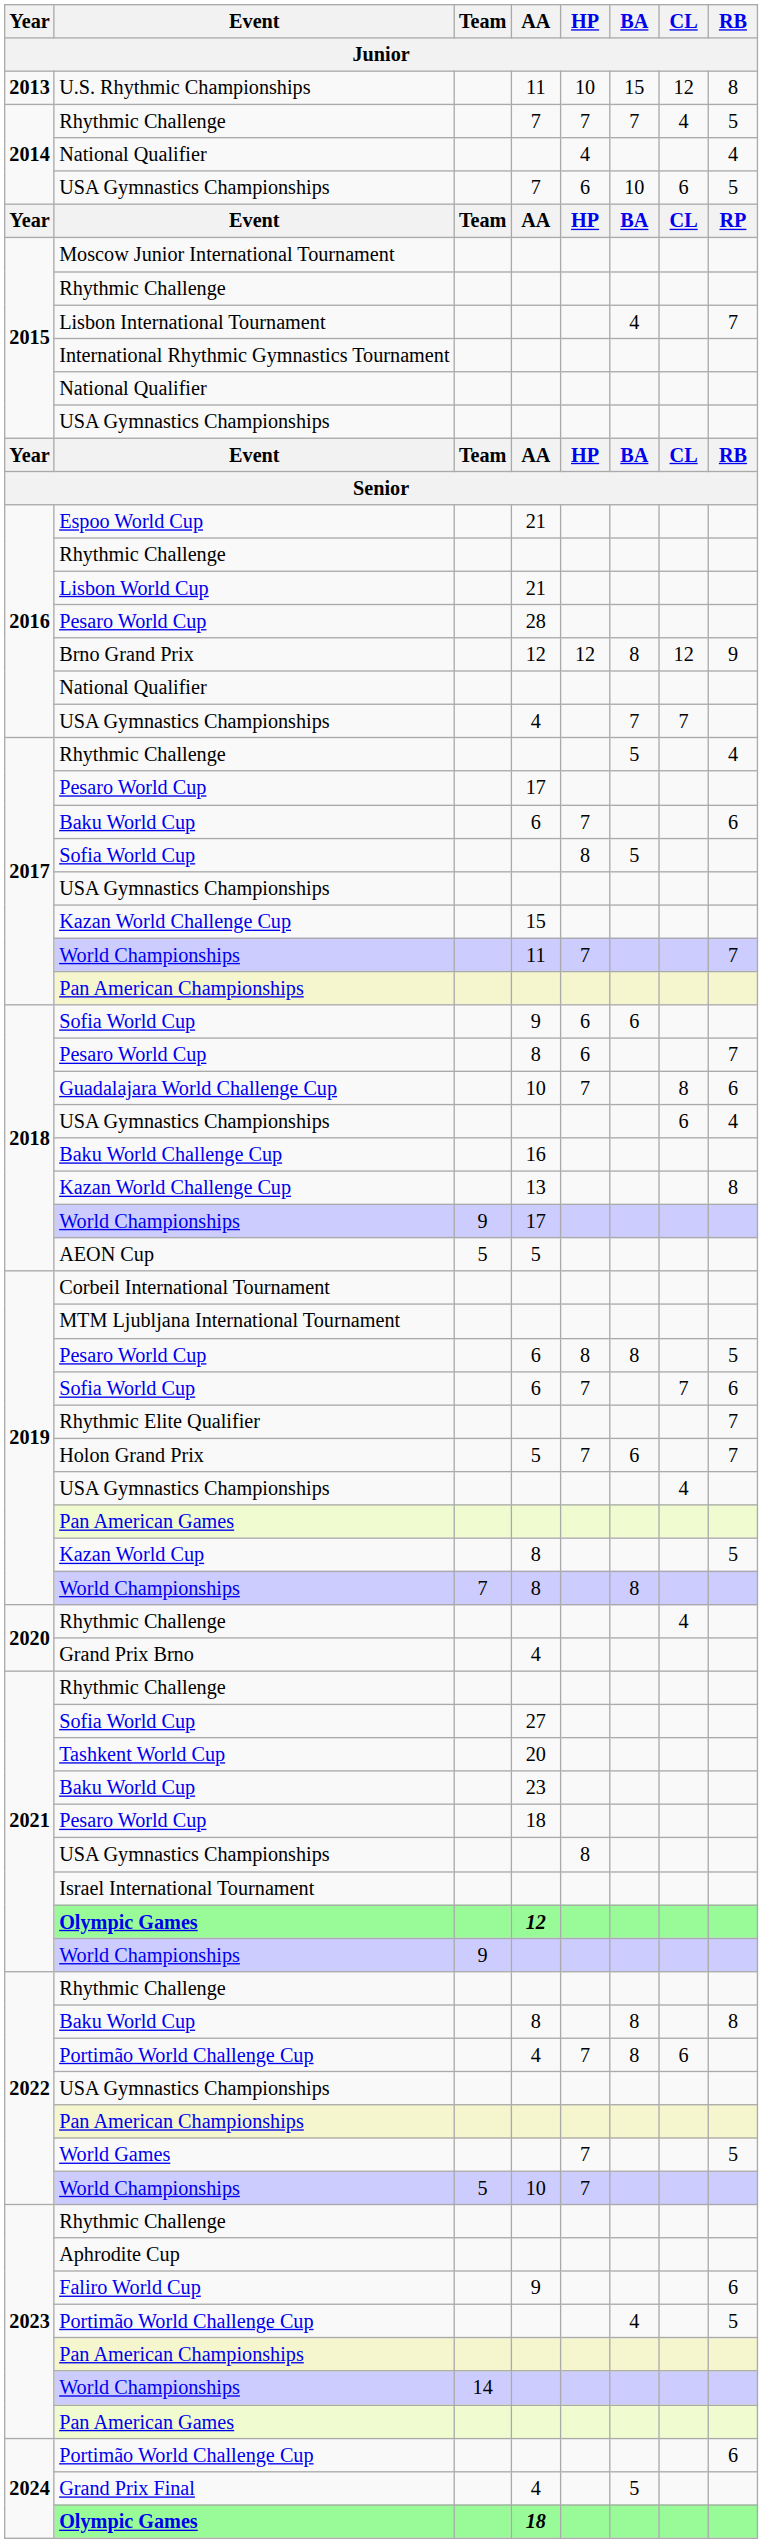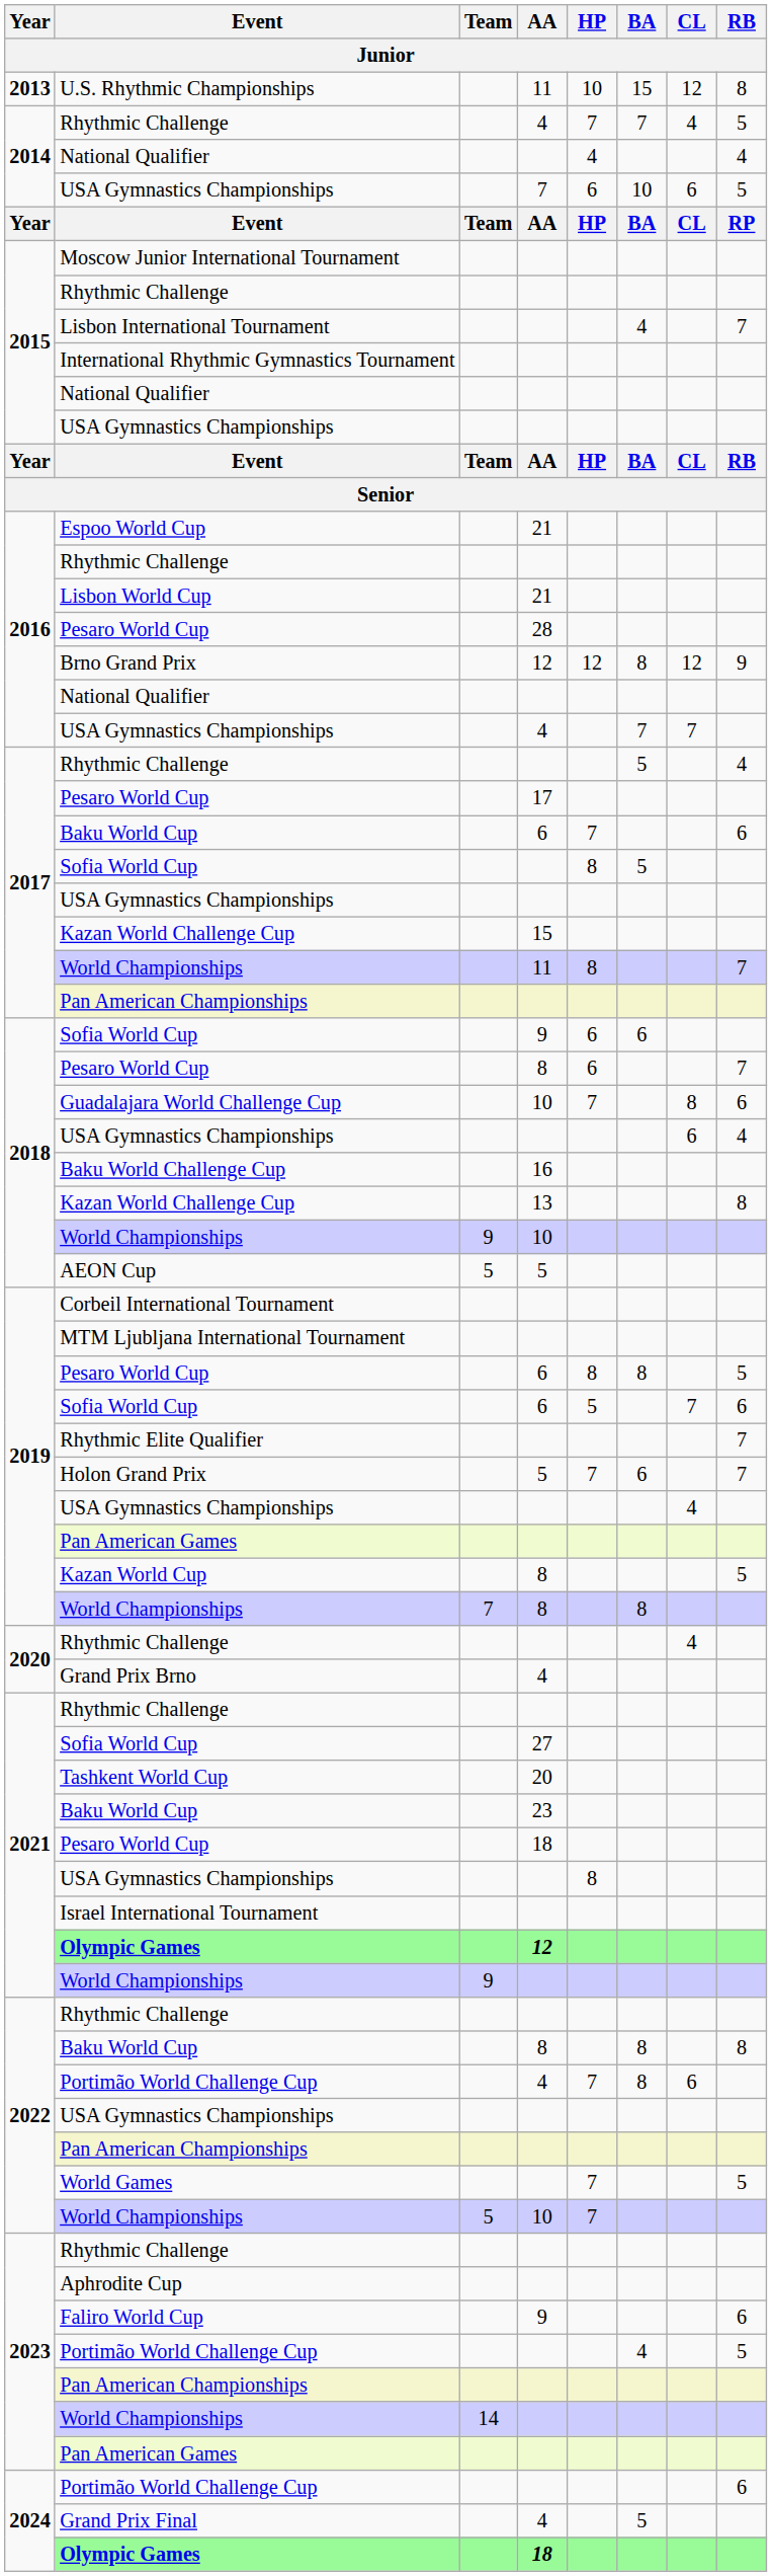2014 / Rhythmic Challenge | AA: 7 -> 4
2017 / World Championships | HP: 7 -> 8
2018 / World Championships | AA: 17 -> 10
2019 / Sofia World Cup | HP: 7 -> 5
